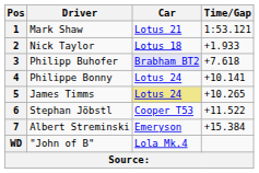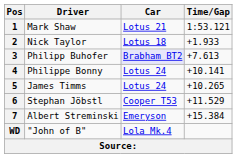3 | Time/Gap: +7.618 -> +7.613
5 | Car: khaki background -> no background
6 | Time/Gap: +11.522 -> +11.529
